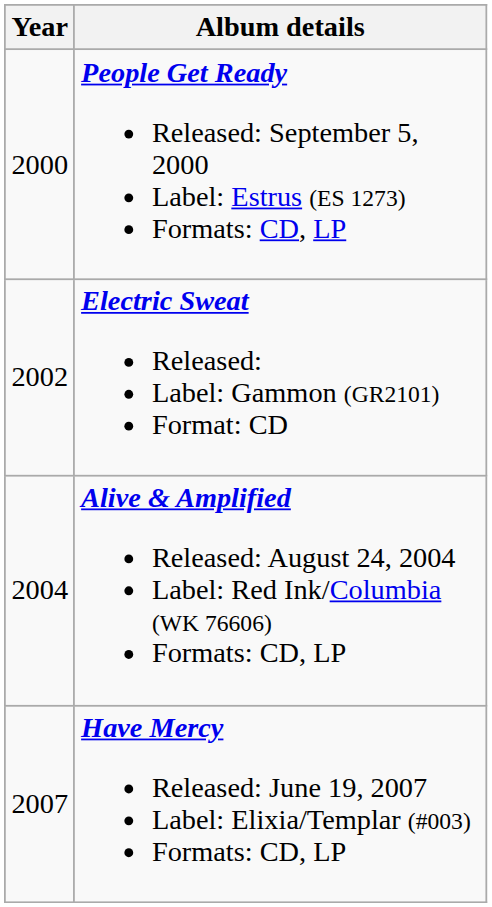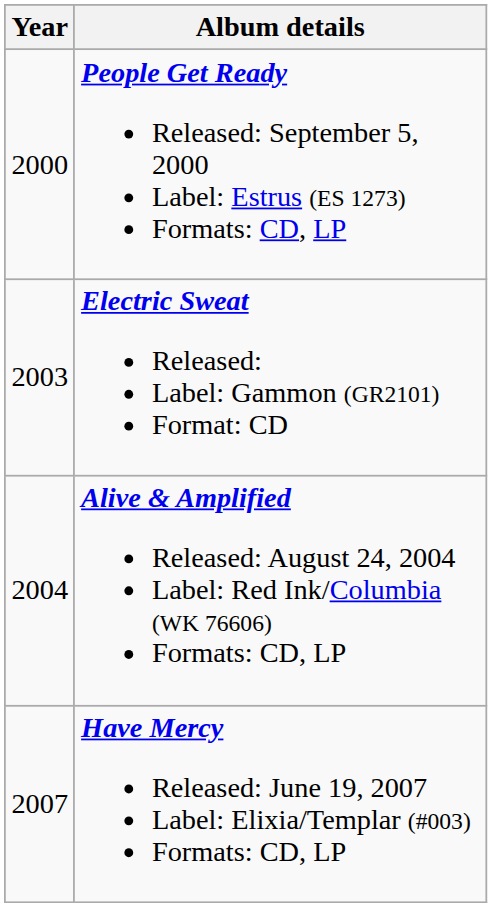Electric Sweat Released: Label: Gammon (GR2101) Format: CD | Year: 2002 -> 2003
